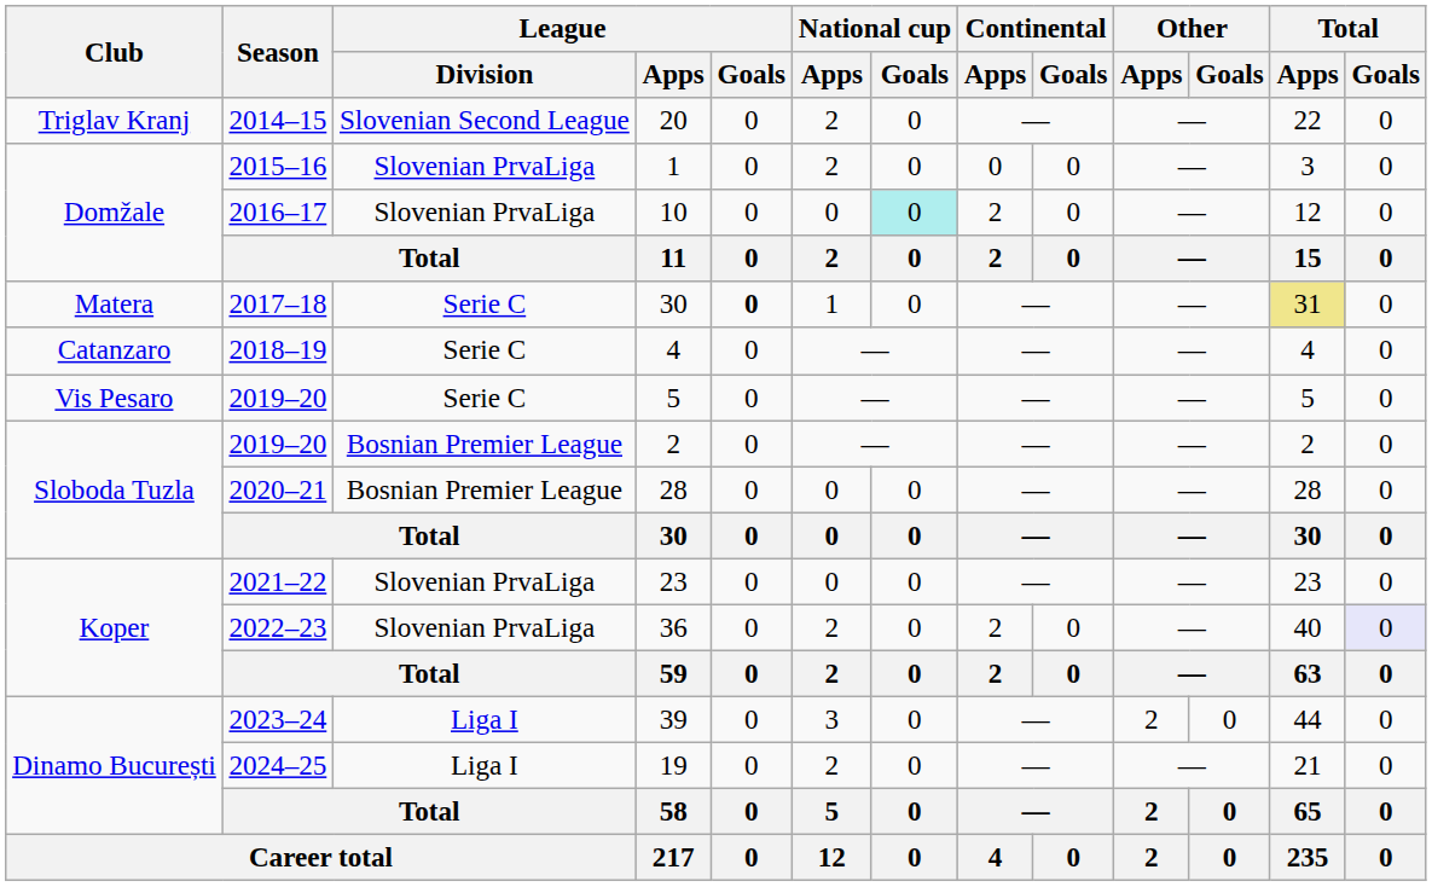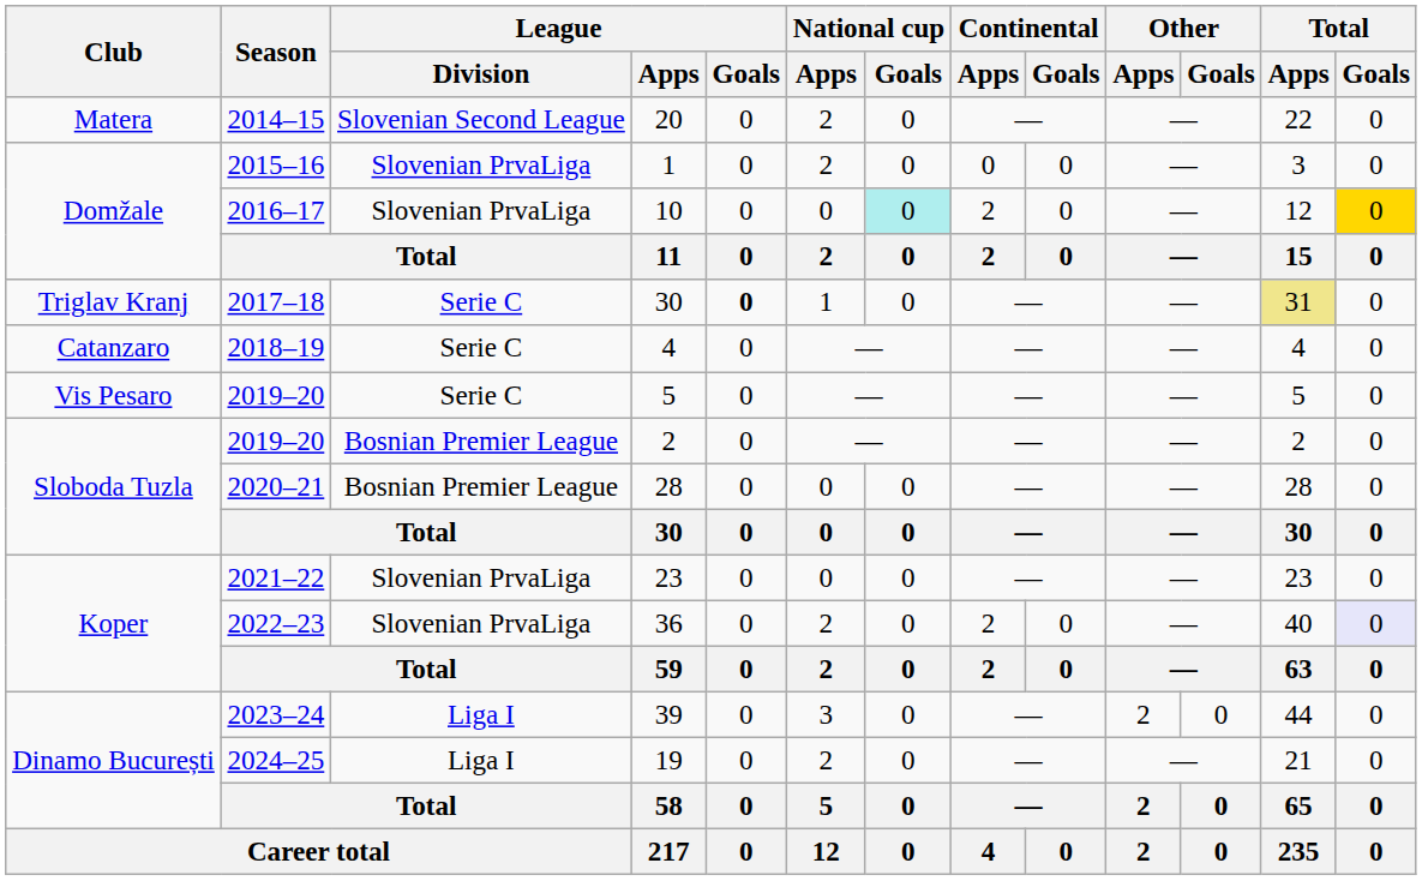20 | Club: Triglav Kranj -> Matera
10 | Total / Goals: no background -> gold background
2017–18 / 30 | Club: Matera -> Triglav Kranj
